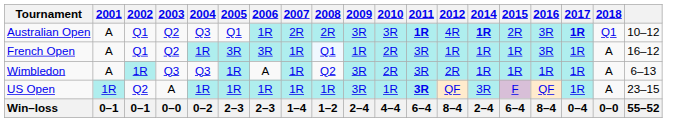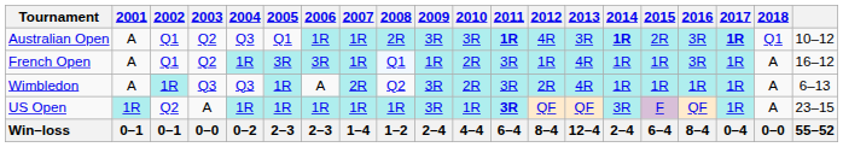+ column: 2013 | 3R | 4R | 4R | QF | 12–4
Australian Open | 2007: 2R -> 1R
Wimbledon | 2007: 1R -> 2R
